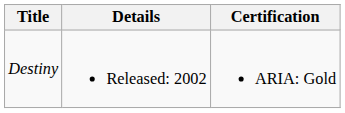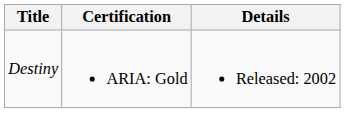columns swapped: Details <-> Certification
